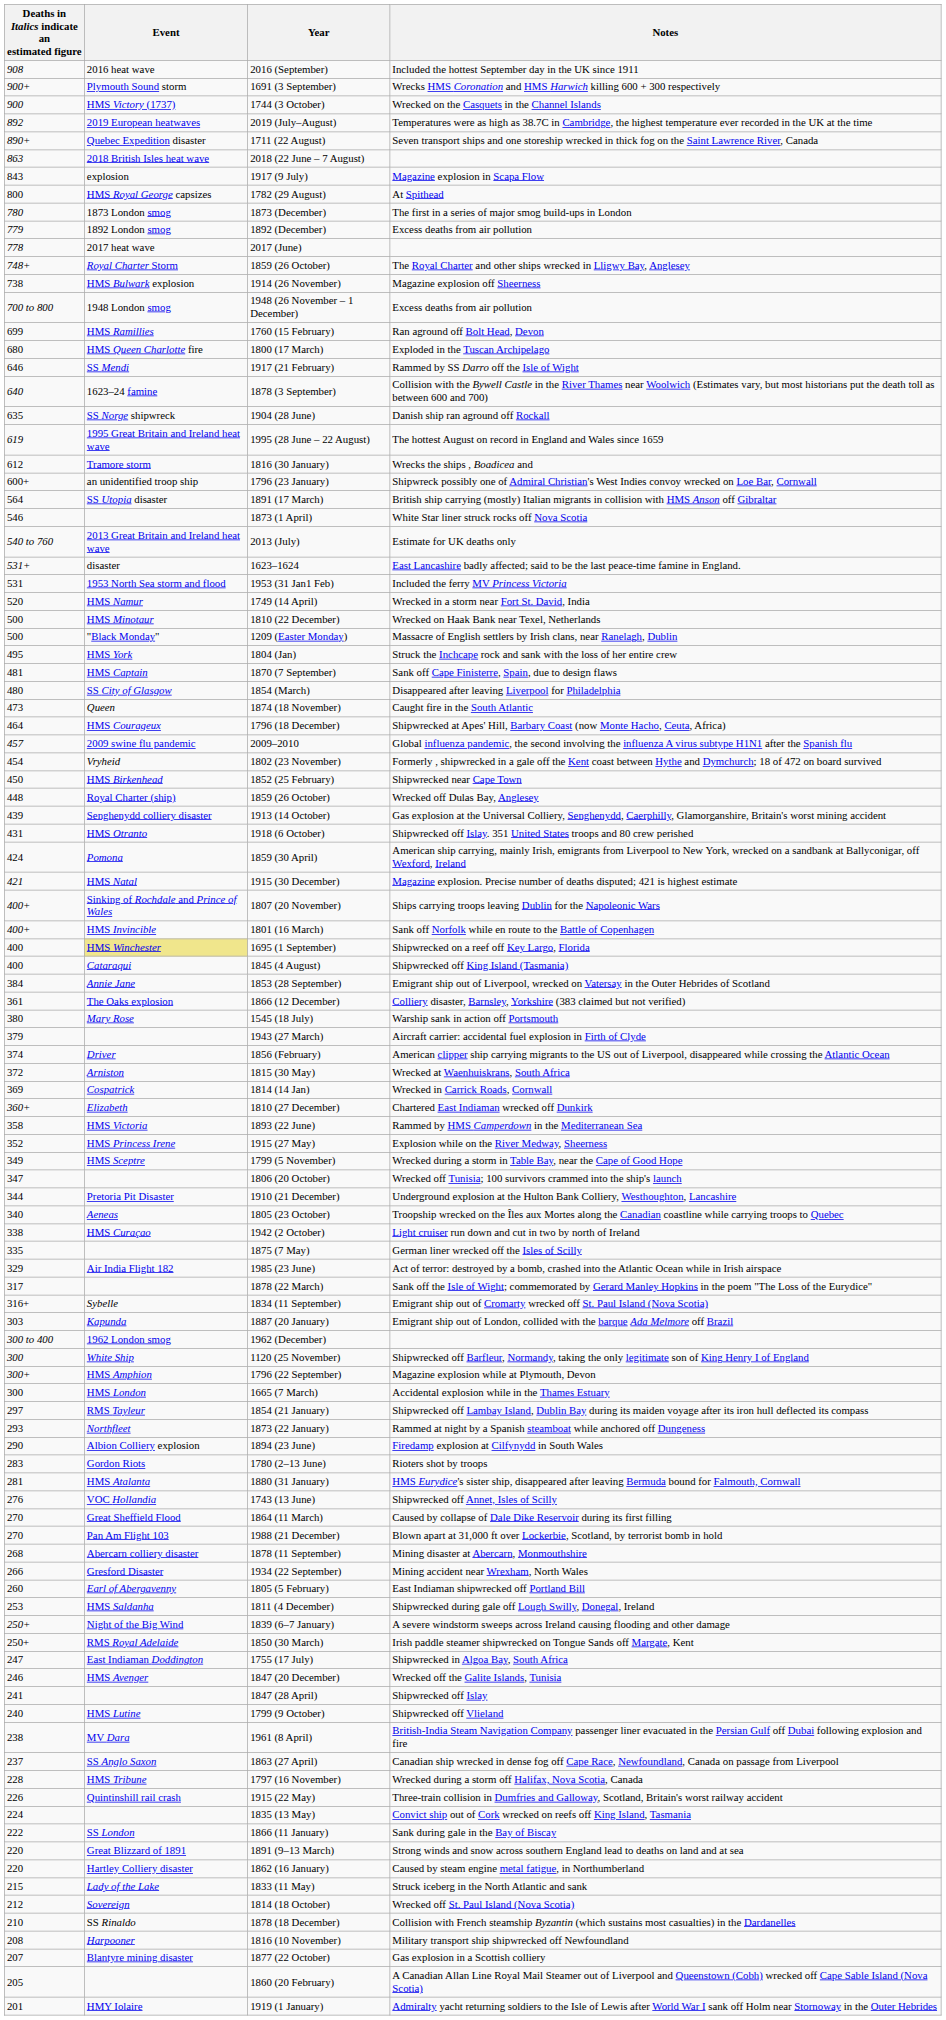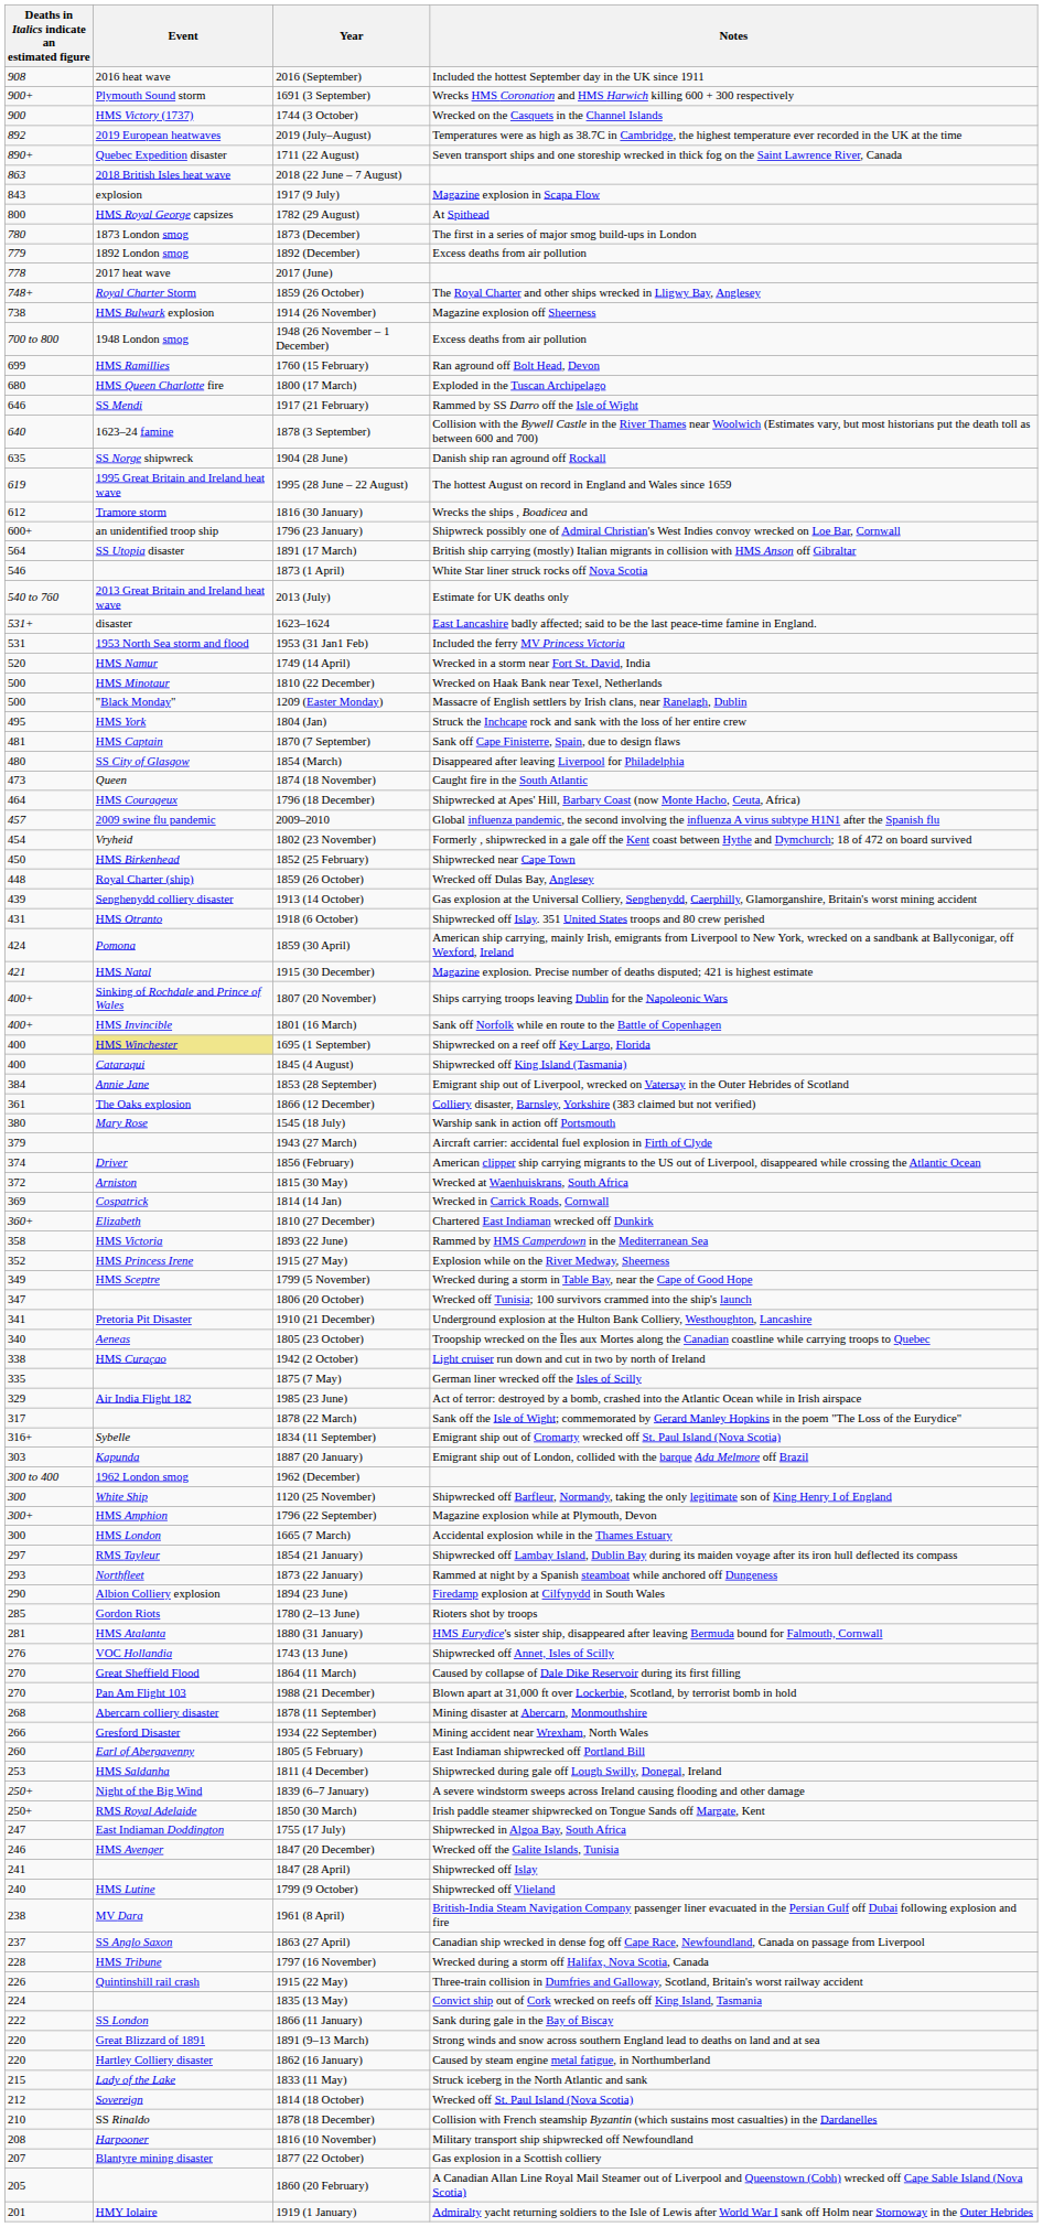1910 (21 December) | Deaths in Italics indicate an estimated figure: 344 -> 341
1780 (2–13 June) | Deaths in Italics indicate an estimated figure: 283 -> 285
